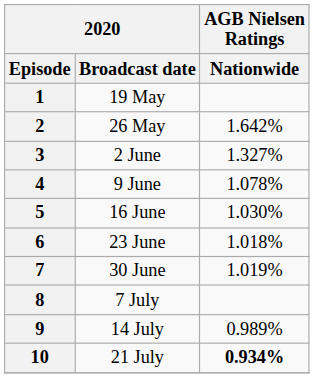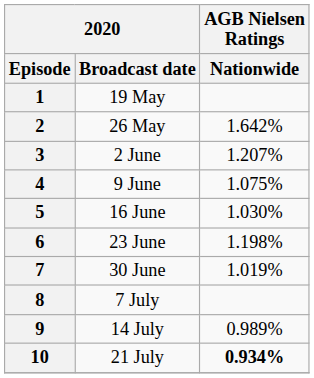3 | AGB Nielsen Ratings / Nationwide: 1.327% -> 1.207%
4 | AGB Nielsen Ratings / Nationwide: 1.078% -> 1.075%
6 | AGB Nielsen Ratings / Nationwide: 1.018% -> 1.198%
